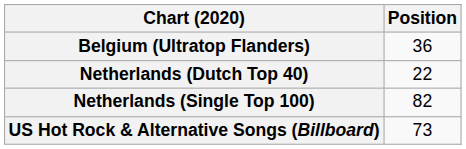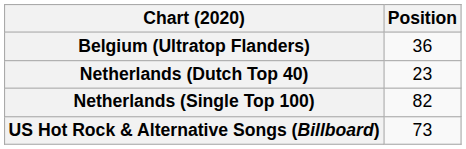Netherlands (Dutch Top 40) | Position: 22 -> 23
